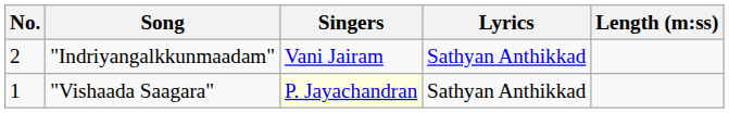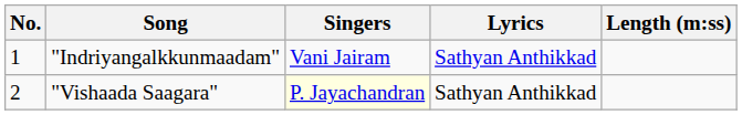"Indriyangalkkunmaadam" | No.: 2 -> 1
"Vishaada Saagara" | No.: 1 -> 2
